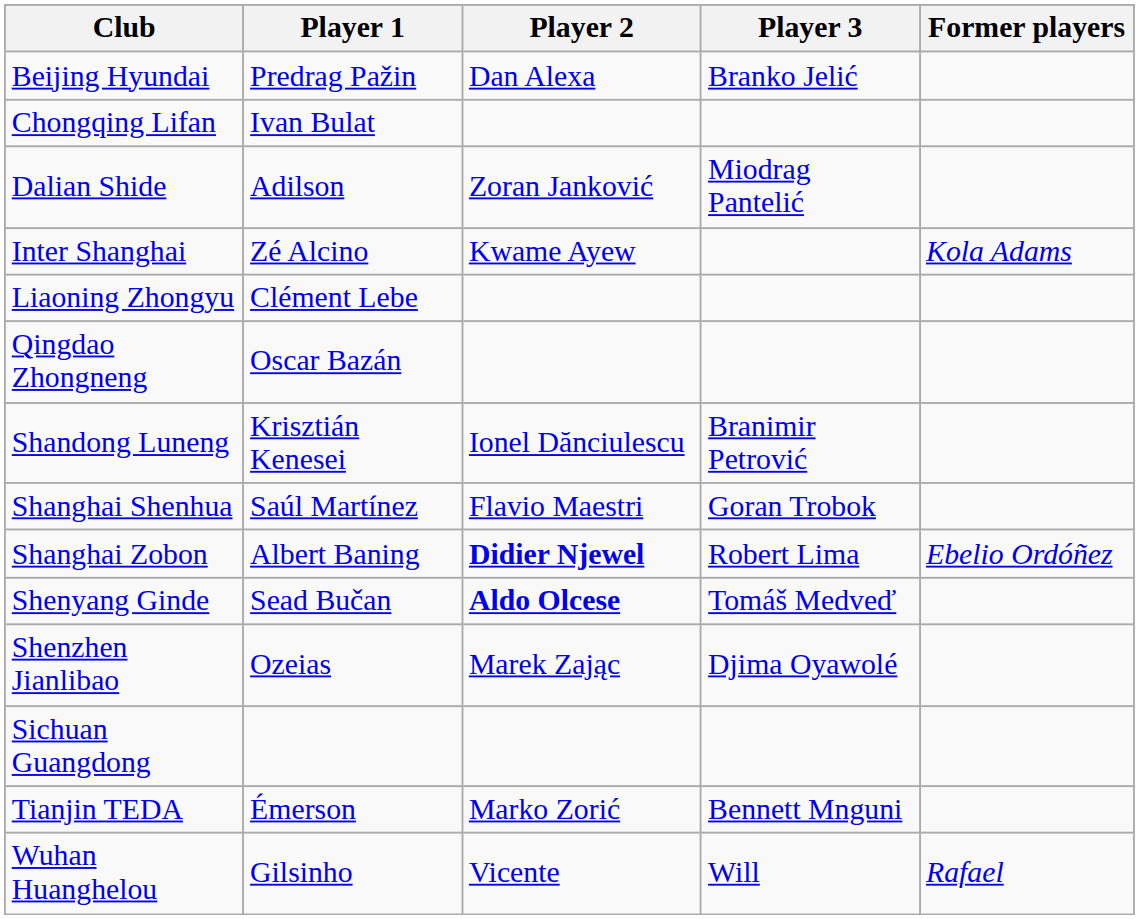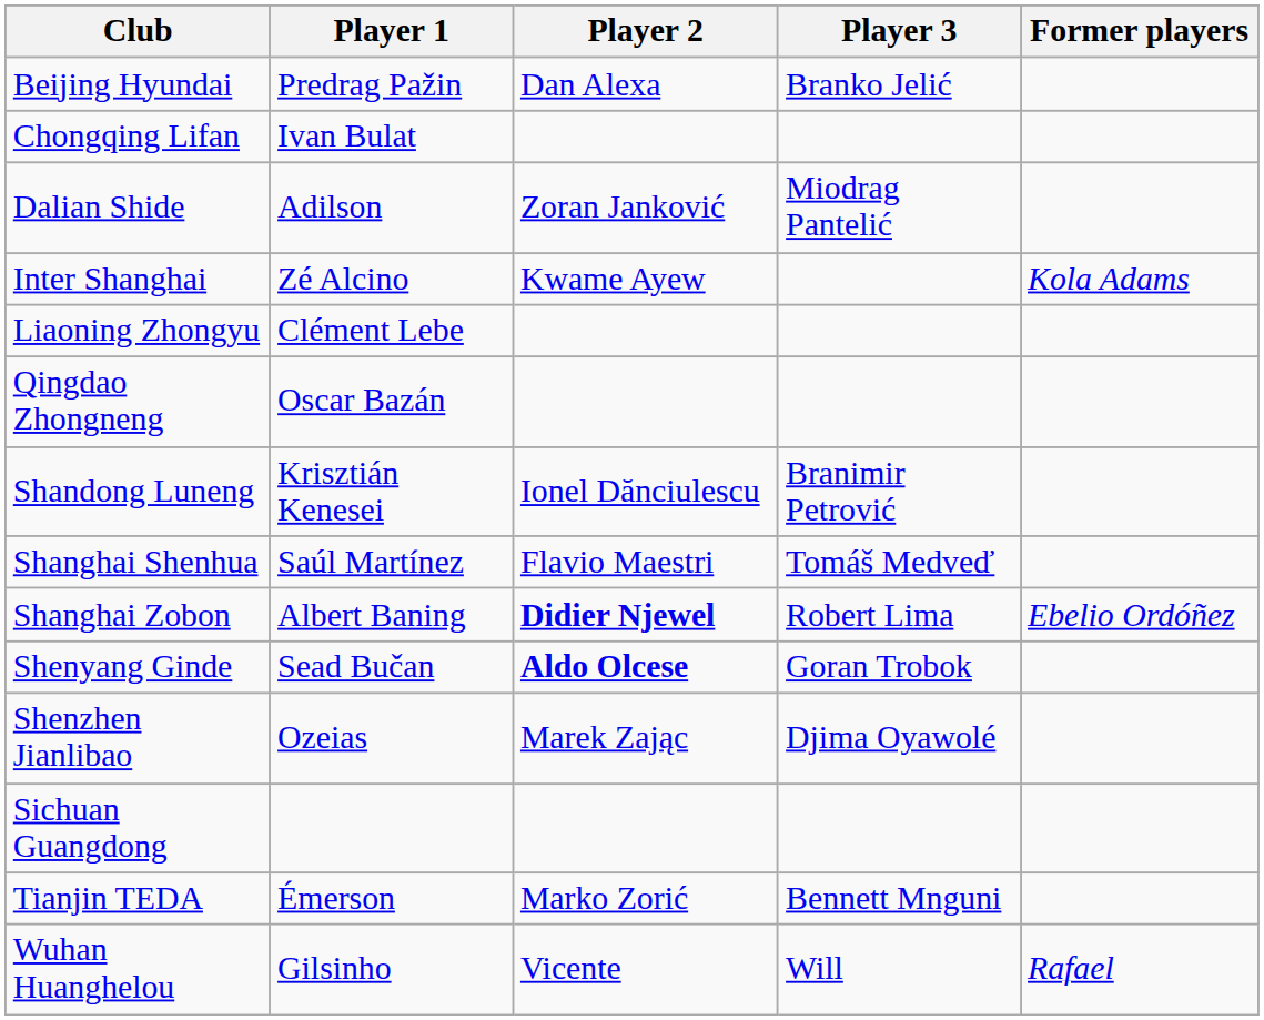Shanghai Shenhua | Player 3: Goran Trobok -> Tomáš Medveď
Shenyang Ginde | Player 3: Tomáš Medveď -> Goran Trobok
